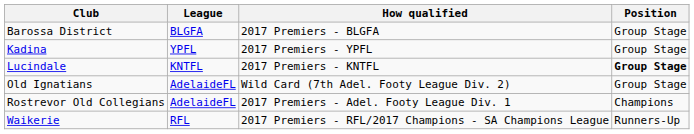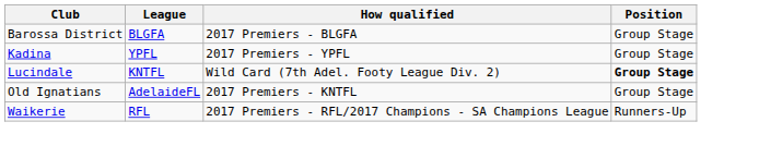Lucindale | How qualified: 2017 Premiers - KNTFL -> Wild Card (7th Adel. Footy League Div. 2)
Old Ignatians | How qualified: Wild Card (7th Adel. Footy League Div. 2) -> 2017 Premiers - KNTFL
- row: Rostrevor Old Collegians | AdelaideFL | 2017 Premiers - Adel. Footy League Div. 1 | Champions
